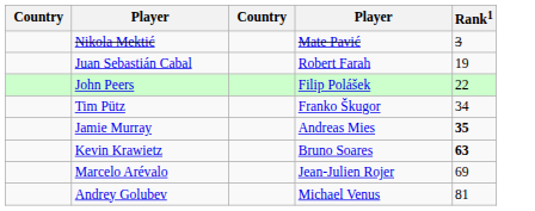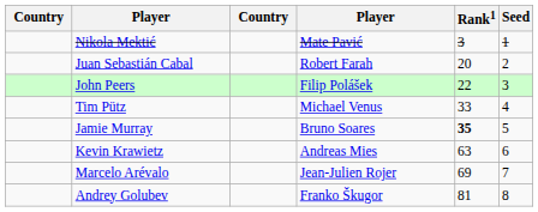+ column: Seed | 1 | 2 | 3 | 4 | 5 | 6 | 7 | 8
Juan Sebastián Cabal | Rank1: 19 -> 20
Tim Pütz | column 4: Franko Škugor -> Michael Venus
Tim Pütz | Rank1: 34 -> 33
Jamie Murray | column 4: Andreas Mies -> Bruno Soares
Kevin Krawietz | column 4: Bruno Soares -> Andreas Mies
Kevin Krawietz | Rank1: bold -> normal
Andrey Golubev | column 4: Michael Venus -> Franko Škugor
